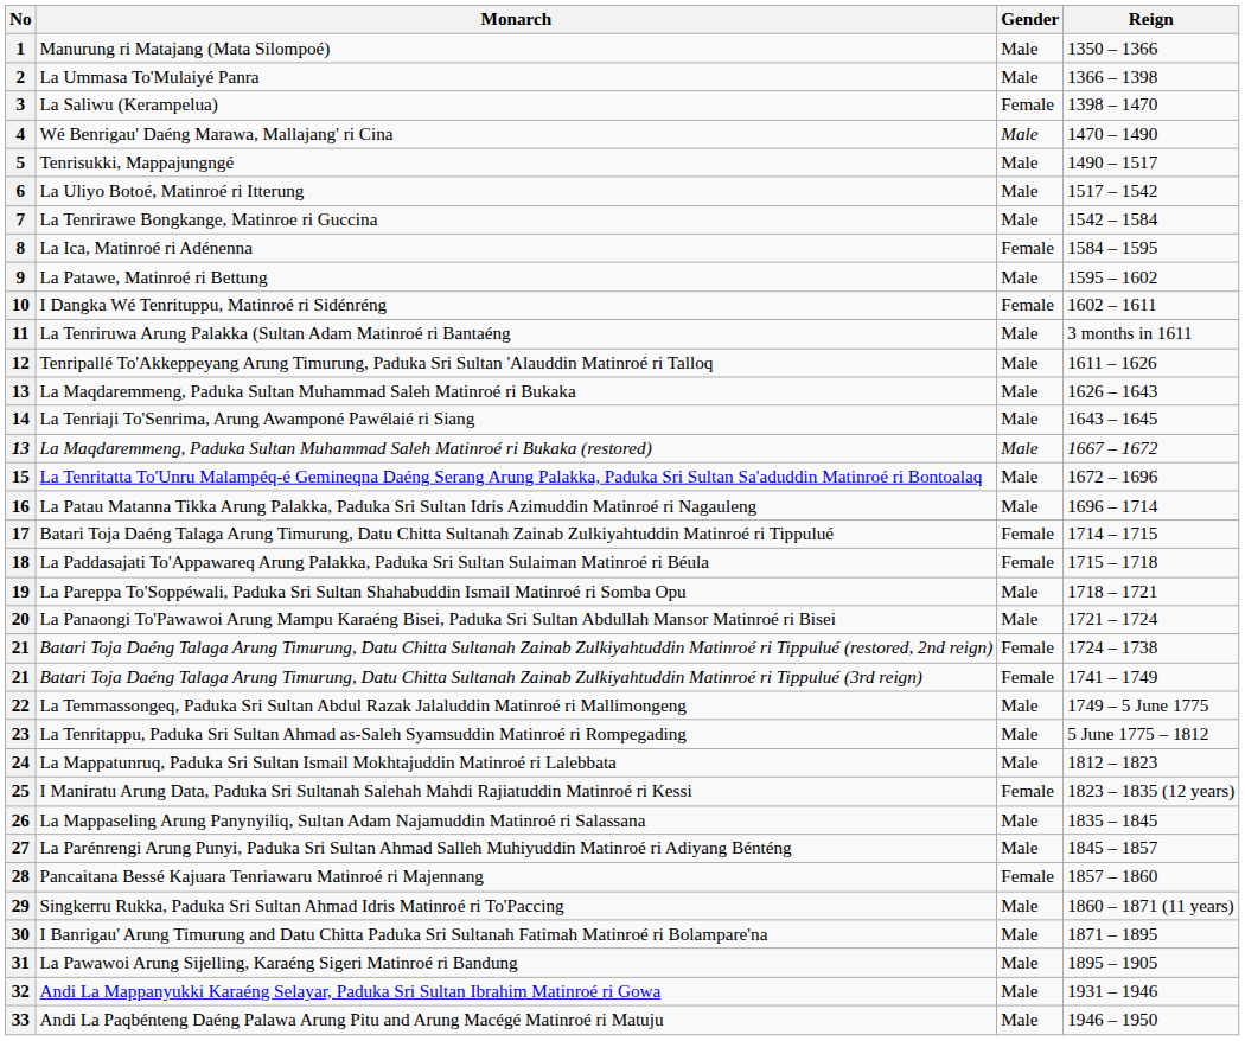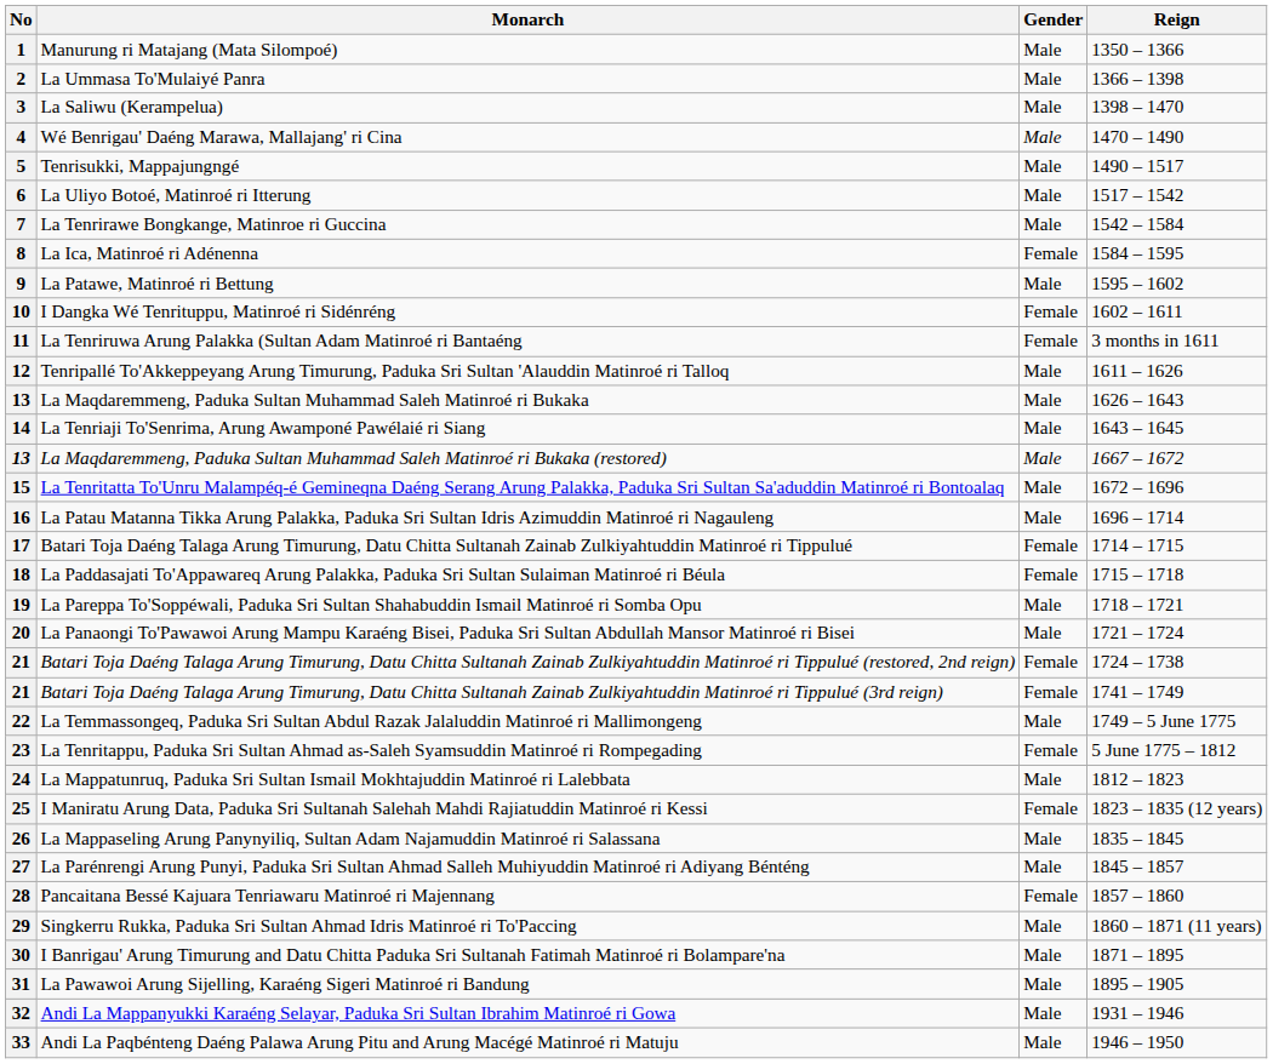3 | Gender: Female -> Male
11 | Gender: Male -> Female
23 | Gender: Male -> Female
